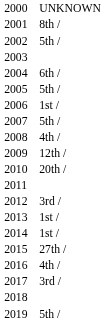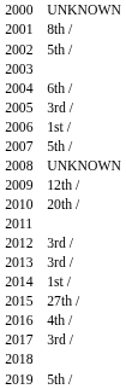2005 | column 5: 5th / -> 3rd /
2008 | column 5: 4th / -> UNKNOWN
2013 | column 5: 1st / -> 3rd /
